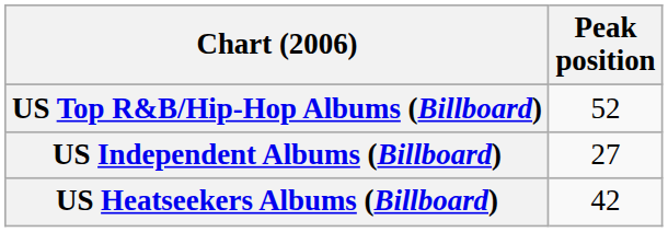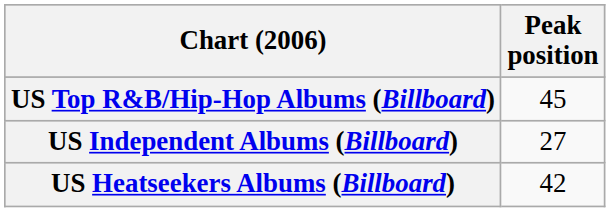US Top R&B/Hip-Hop Albums (Billboard) | Peak position: 52 -> 45
